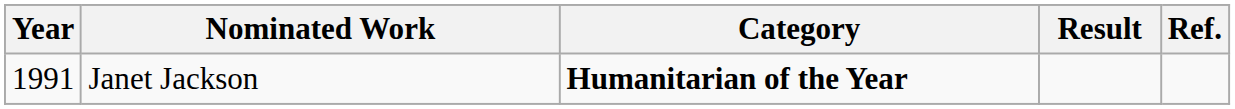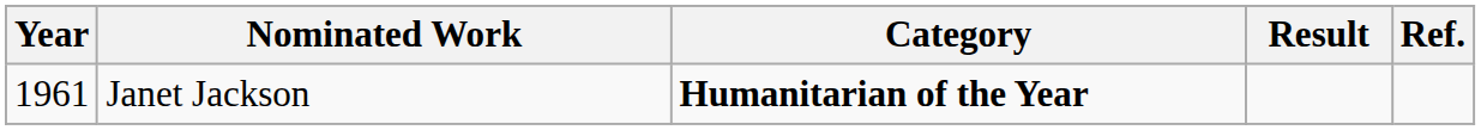Janet Jackson | Year: 1991 -> 1961
